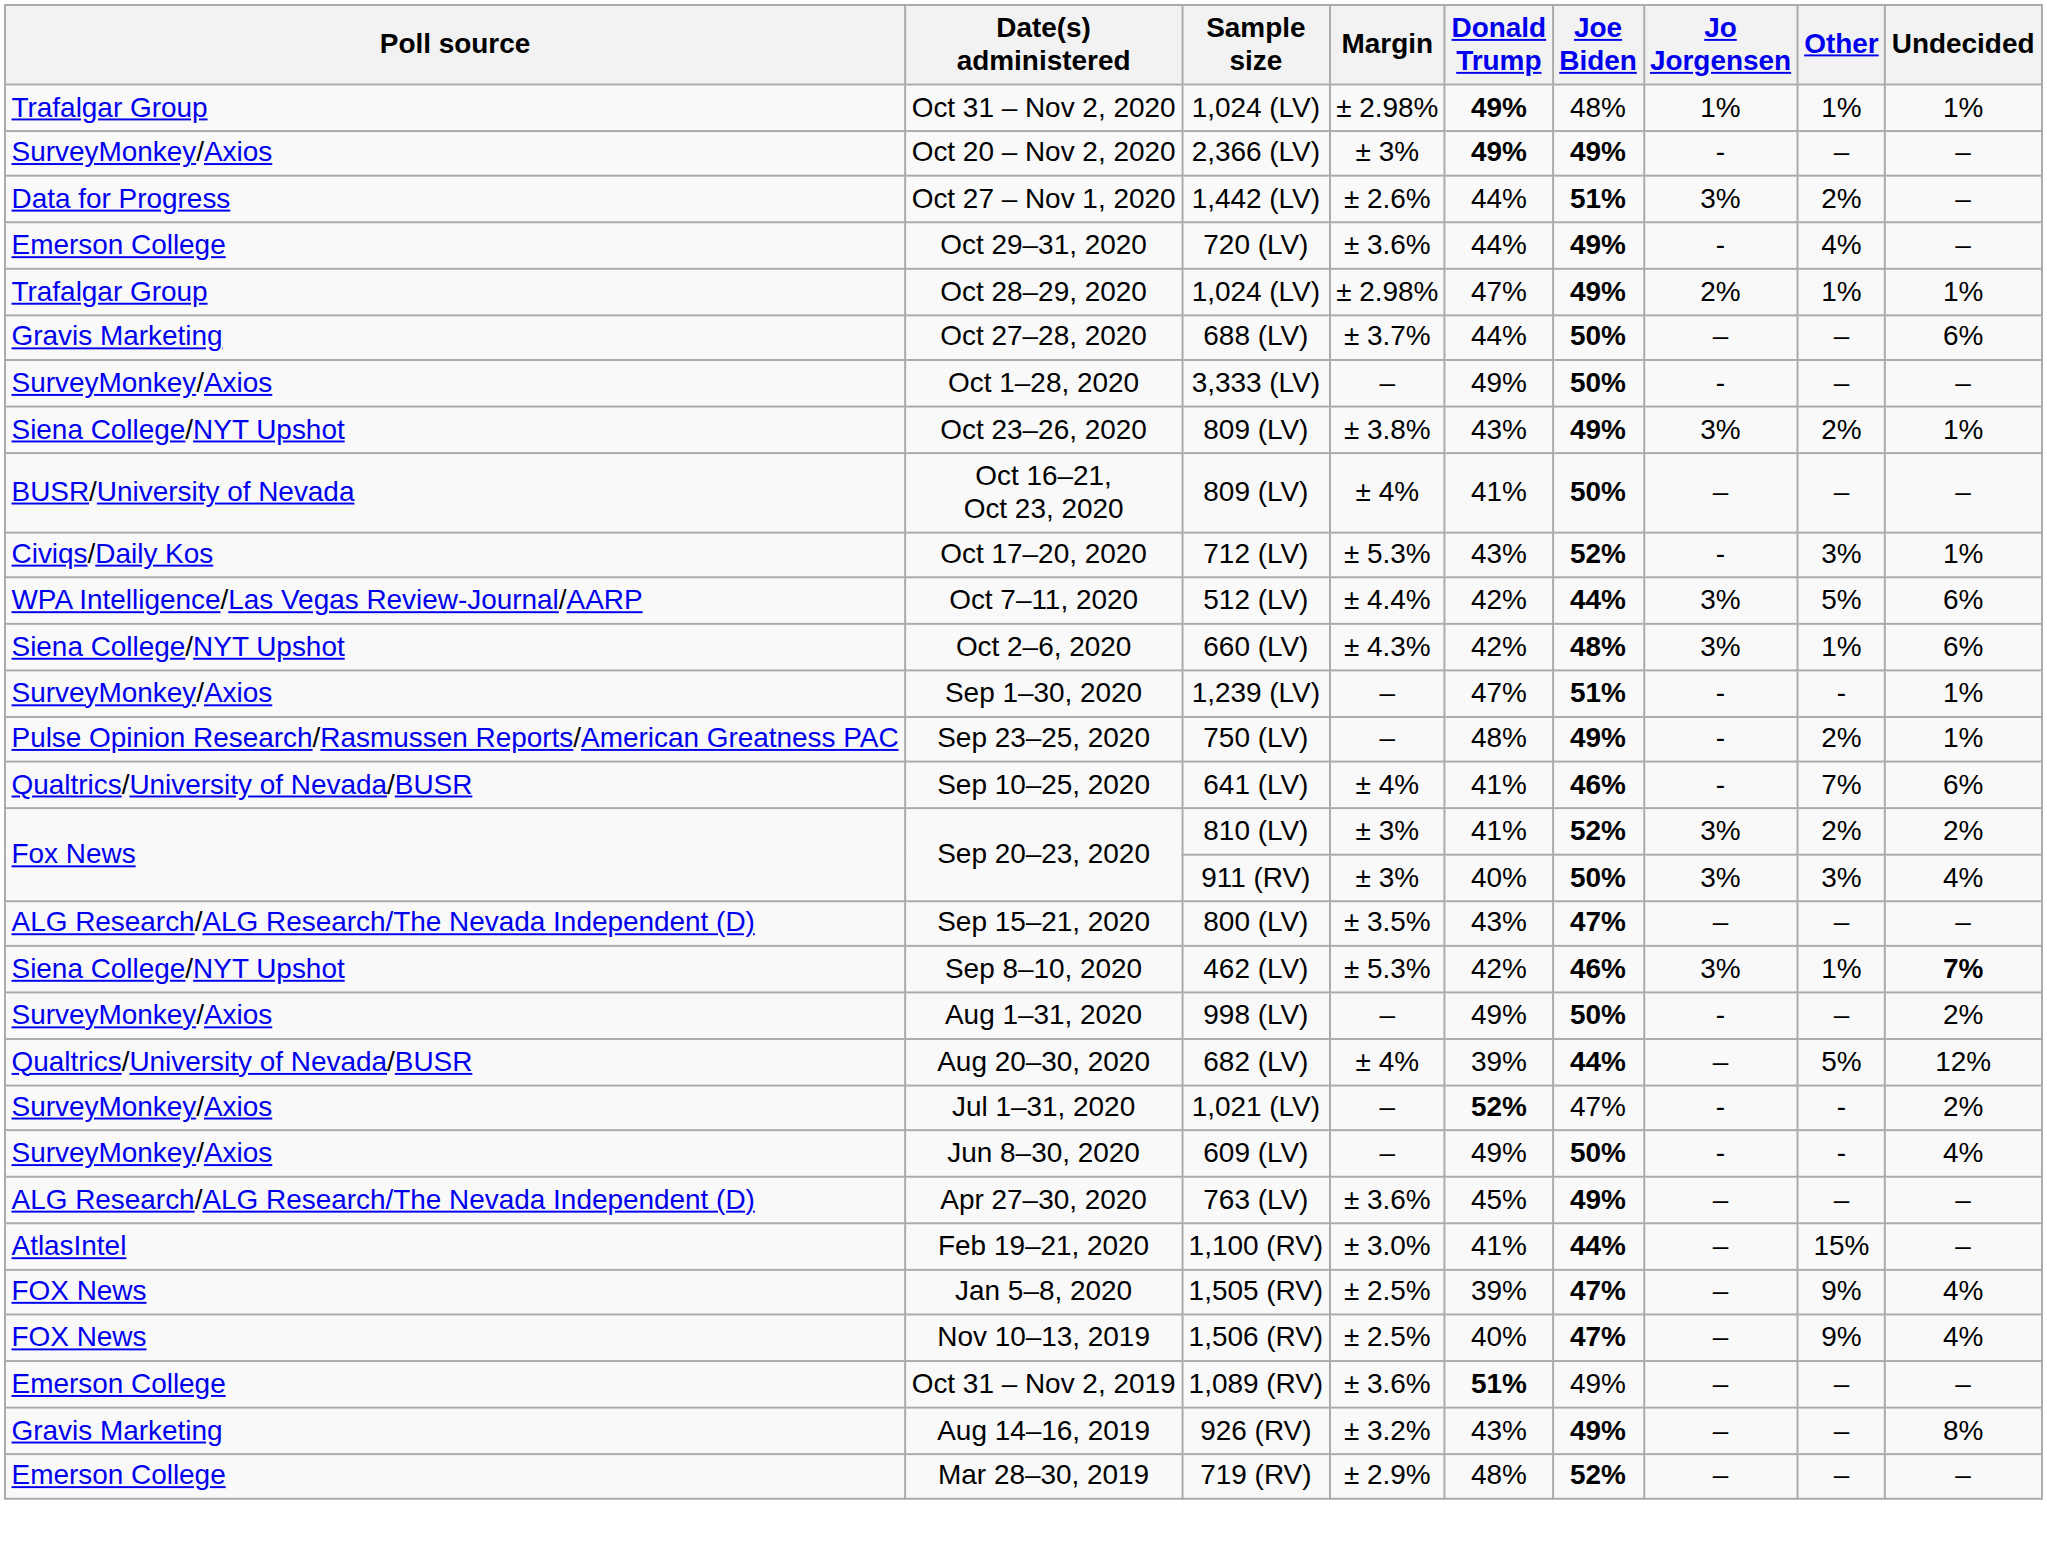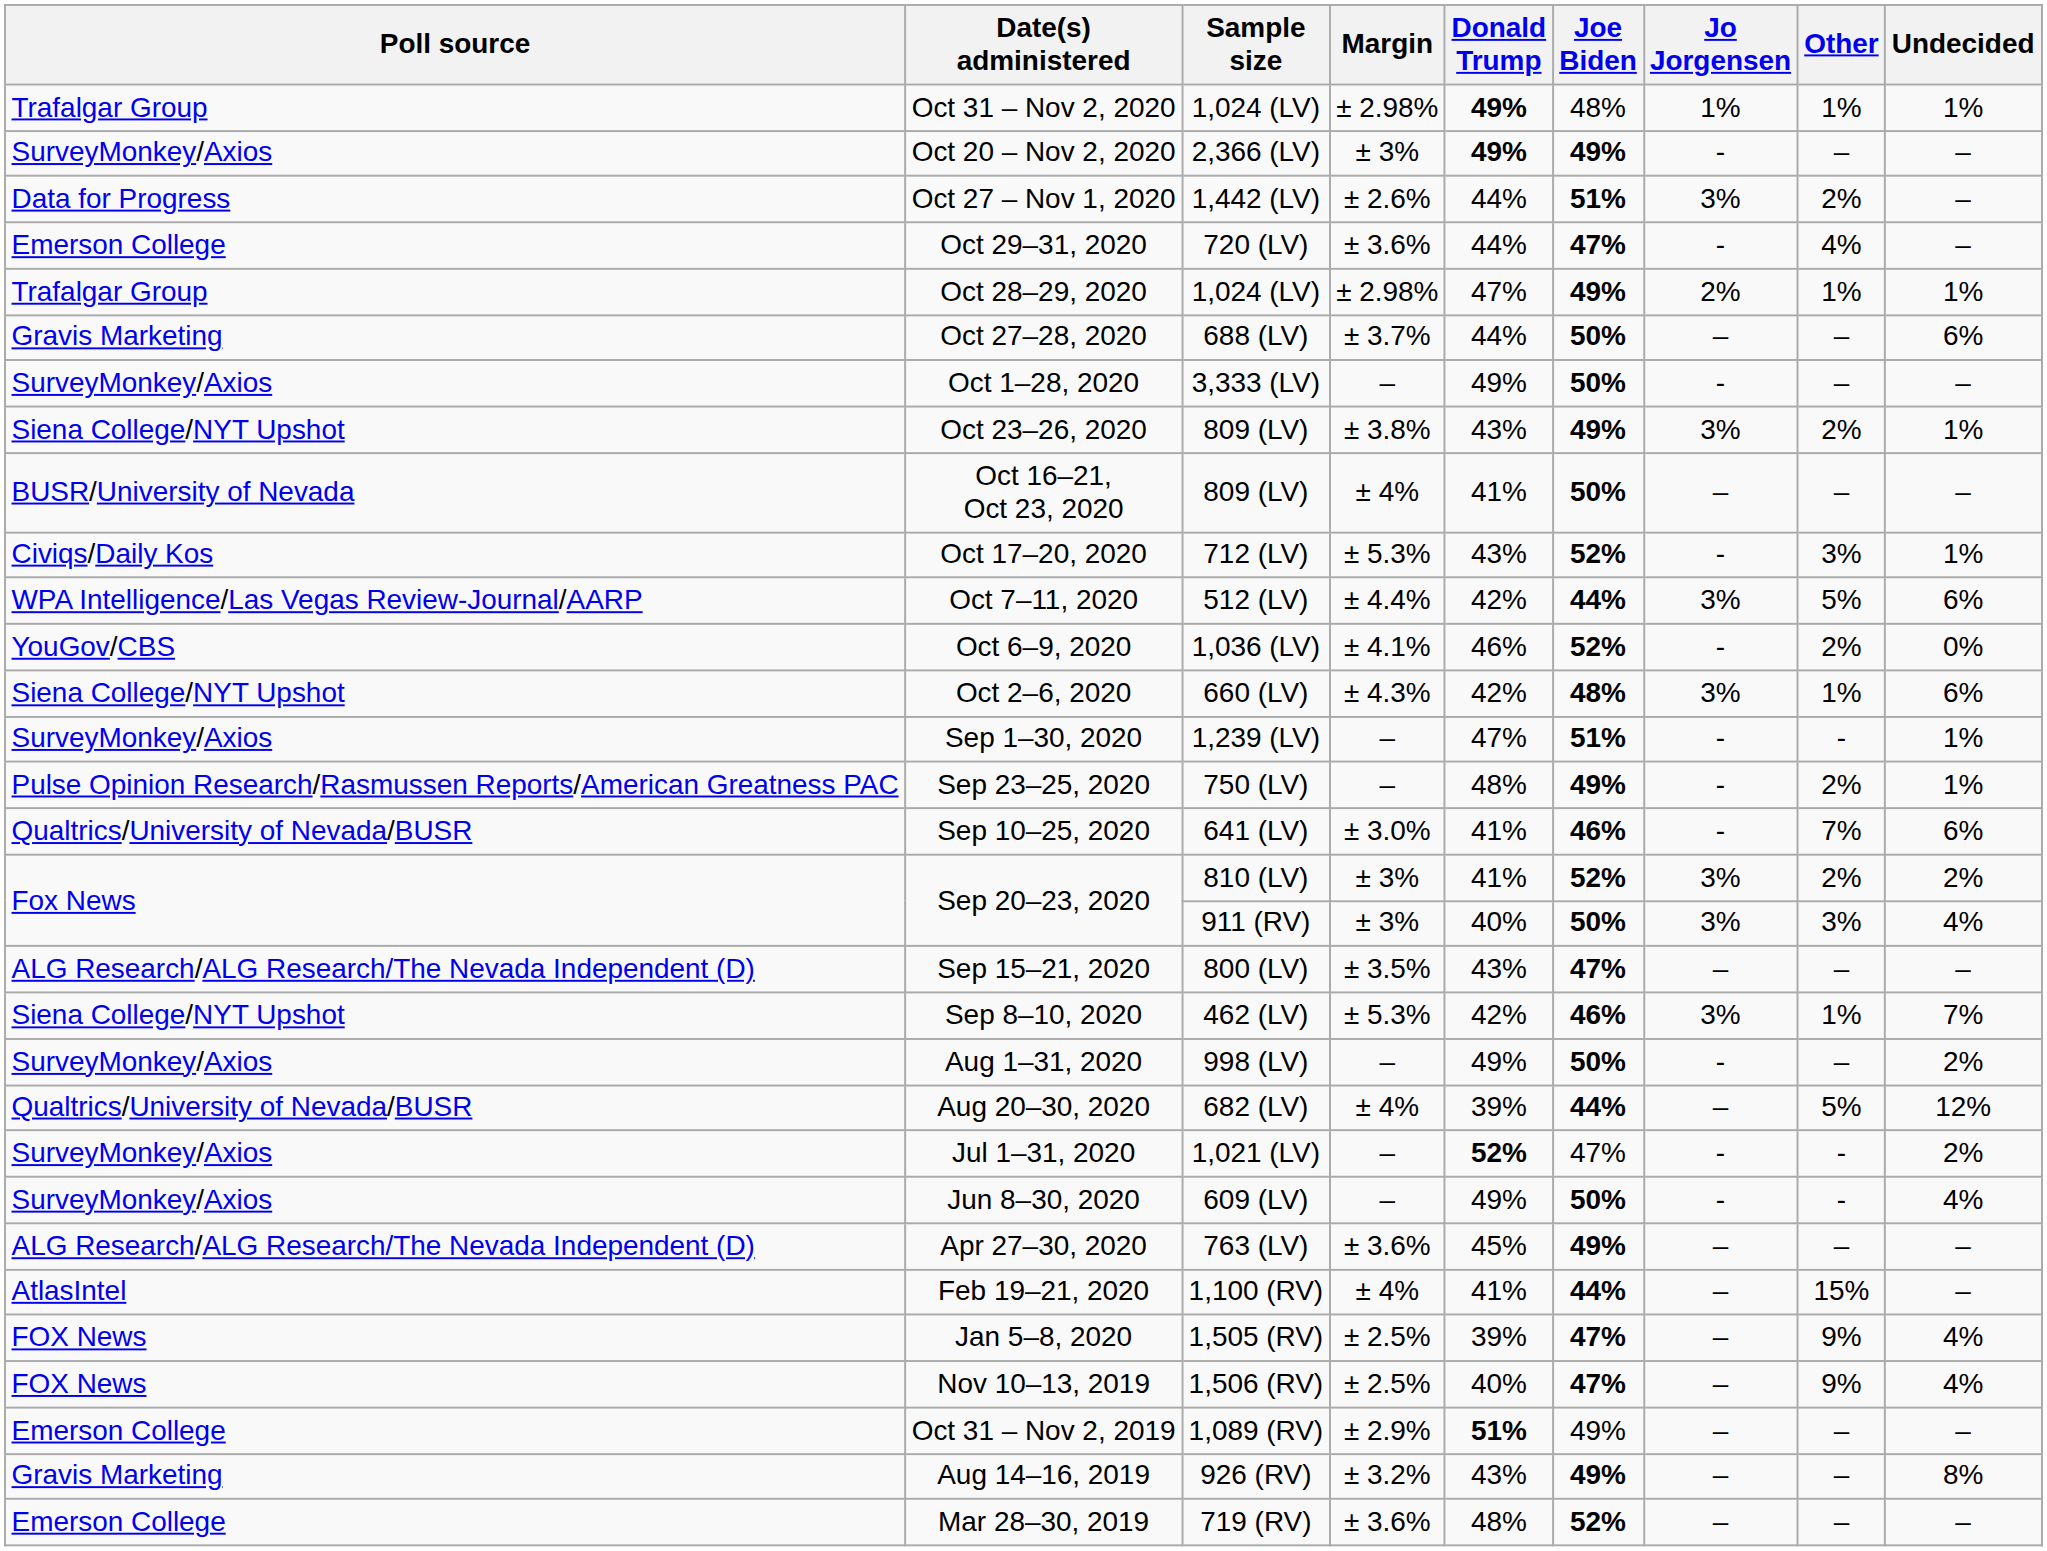Oct 29–31, 2020 | Joe Biden: 49% -> 47%
+ row: YouGov/CBS | Oct 6–9, 2020 | 1,036 (LV) | ± 4.1% | 46% | 52% | - | 2% | 0%
Sep 10–25, 2020 | Margin: ± 4% -> ± 3.0%
Sep 8–10, 2020 | Undecided: bold -> normal
Feb 19–21, 2020 | Margin: ± 3.0% -> ± 4%
Oct 31 – Nov 2, 2019 | Margin: ± 3.6% -> ± 2.9%
Mar 28–30, 2019 | Margin: ± 2.9% -> ± 3.6%
